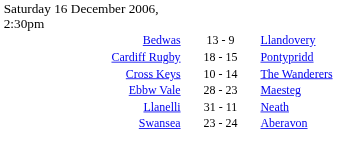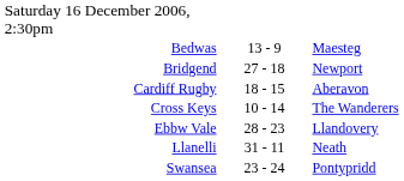Bedwas | column 3: Llandovery -> Maesteg
+ row: Bridgend | 27 - 18 | Newport
Cardiff Rugby | column 3: Pontypridd -> Aberavon
Ebbw Vale | column 3: Maesteg -> Llandovery
Swansea | column 3: Aberavon -> Pontypridd
